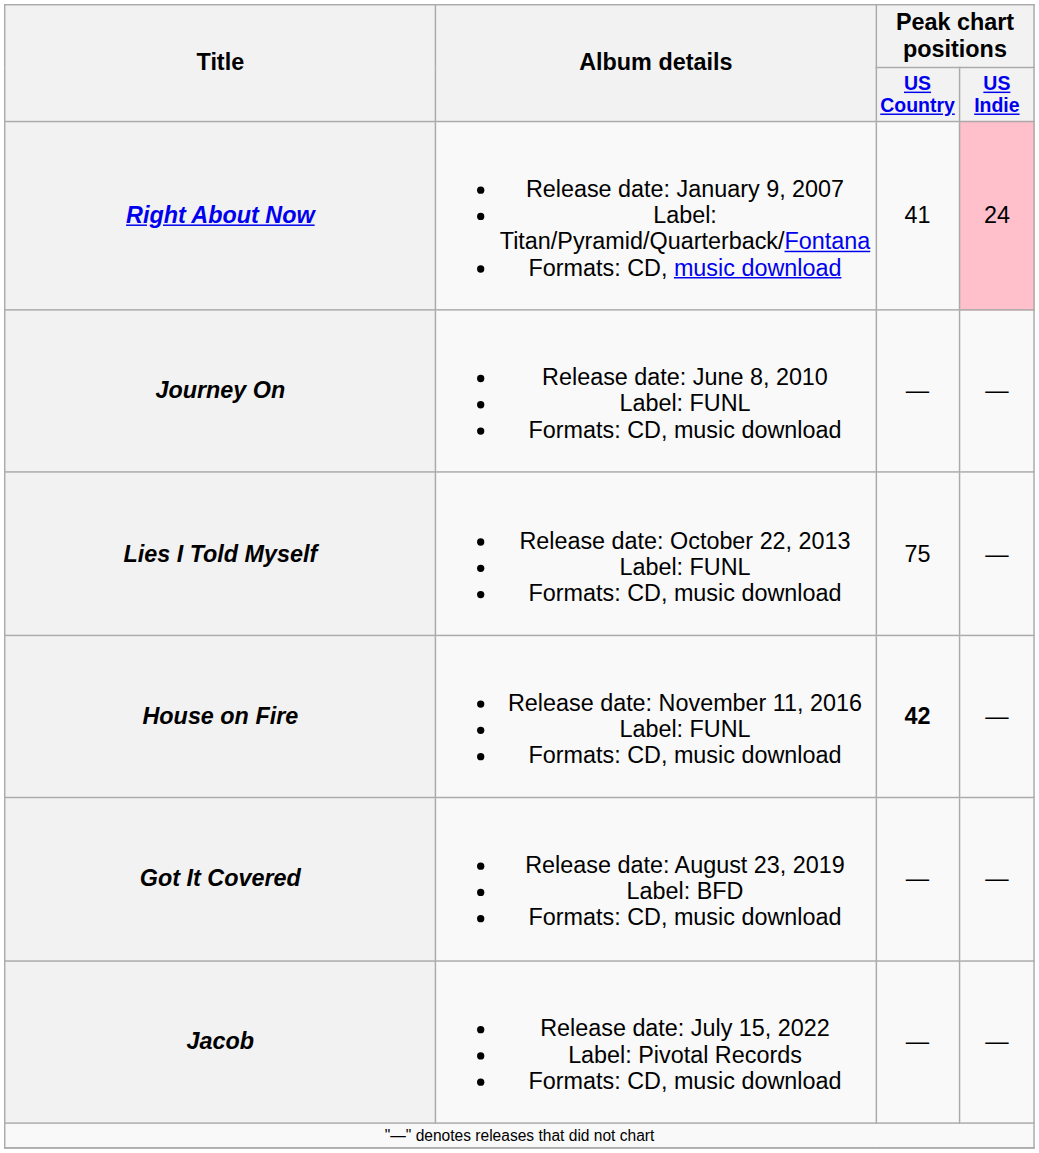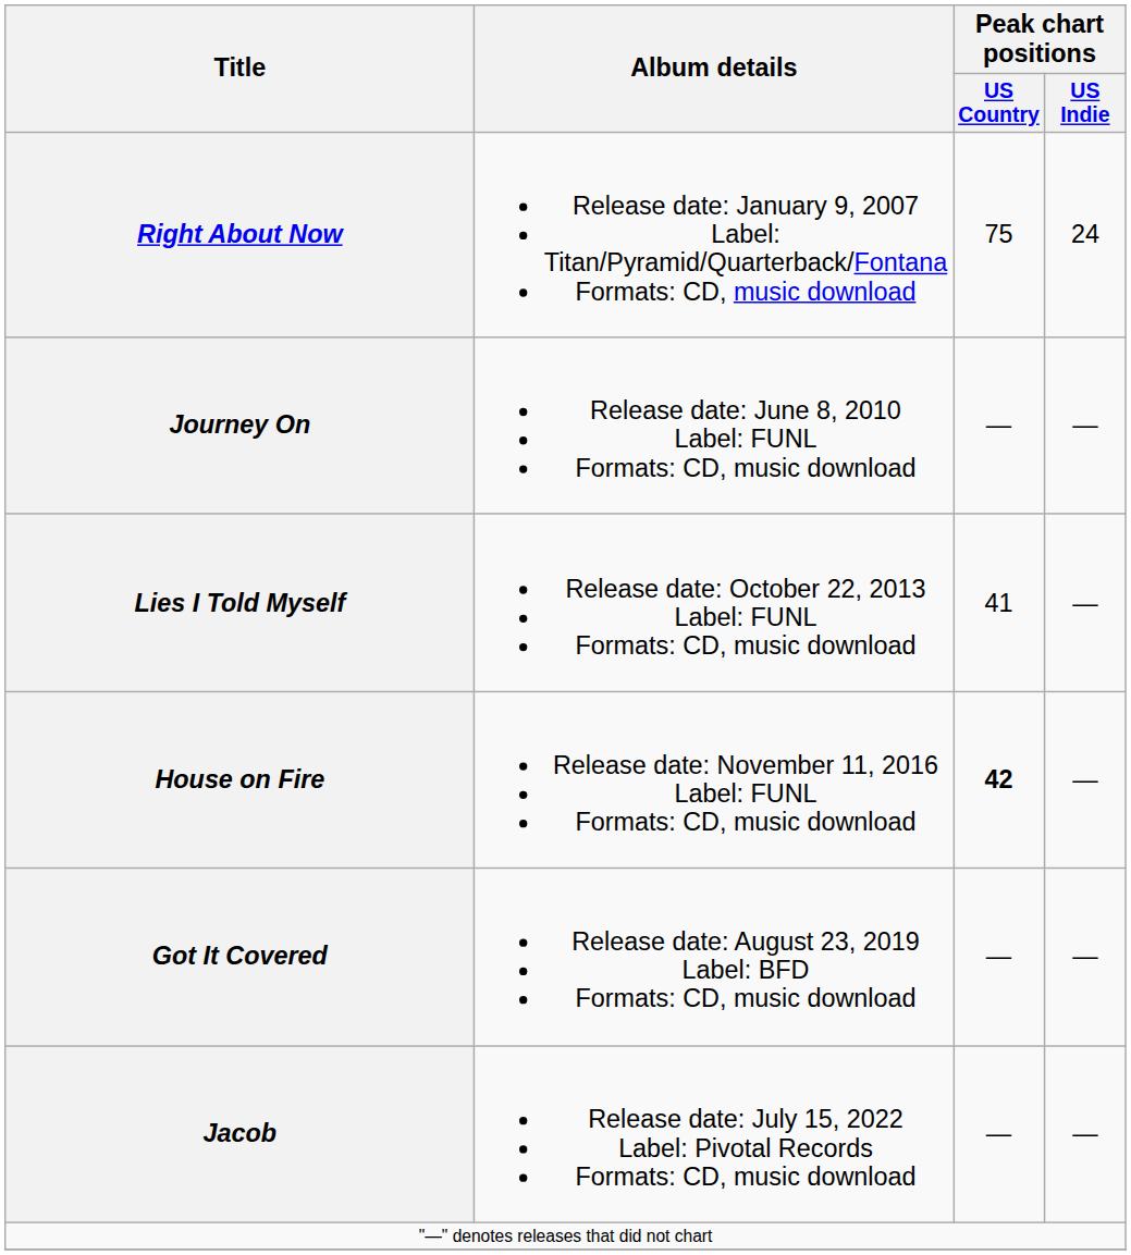Right About Now | Peak chart positions / US Country: 41 -> 75
Right About Now | Peak chart positions / US Indie: pink background -> no background
Lies I Told Myself | Peak chart positions / US Country: 75 -> 41
